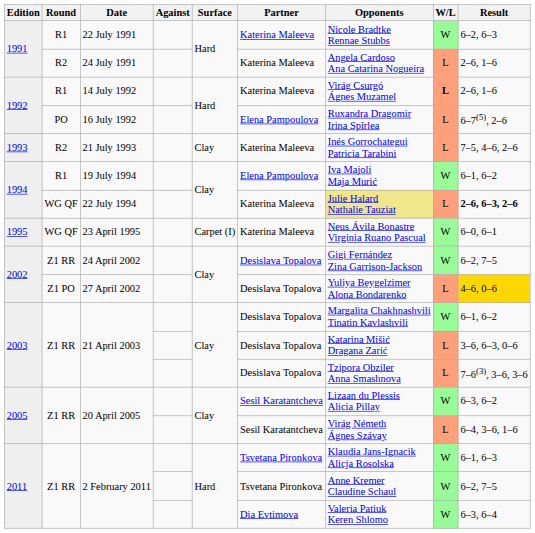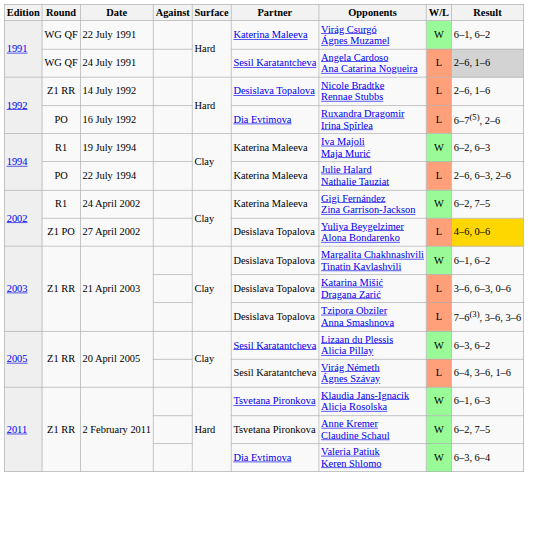22 July 1991 | Round: R1 -> WG QF
22 July 1991 | Opponents: Nicole Bradtke Rennae Stubbs -> Virág Csurgó Ágnes Muzamel
22 July 1991 | Result: 6–2, 6–3 -> 6–1, 6–2
24 July 1991 | Round: R2 -> WG QF
24 July 1991 | Partner: Katerina Maleeva -> Sesil Karatantcheva
24 July 1991 | Result: no background -> lightgrey background
14 July 1992 | Round: R1 -> Z1 RR
14 July 1992 | Partner: Katerina Maleeva -> Desislava Topalova
14 July 1992 | Opponents: Virág Csurgó Ágnes Muzamel -> Nicole Bradtke Rennae Stubbs
14 July 1992 | W/L: bold -> normal
16 July 1992 | Partner: Elena Pampoulova -> Dia Evtimova
- row: 1993 | R2 | 21 July 1993 | Clay | Katerina Maleeva | Inés Gorrochategui Patricia Tarabini | L | 7–5, 4–6, 2–6
19 July 1994 | Partner: Elena Pampoulova -> Katerina Maleeva
19 July 1994 | Result: 6–1, 6–2 -> 6–2, 6–3
22 July 1994 | Round: WG QF -> PO
22 July 1994 | Opponents: khaki background -> no background
22 July 1994 | Result: bold -> normal
- row: 1995 | WG QF | 23 April 1995 | Carpet (I) | Katerina Maleeva | Neus Ávila Bonastre Virginia Ruano Pascual | W | 6–0, 6–1
24 April 2002 | Round: Z1 RR -> R1
24 April 2002 | Partner: Desislava Topalova -> Katerina Maleeva
